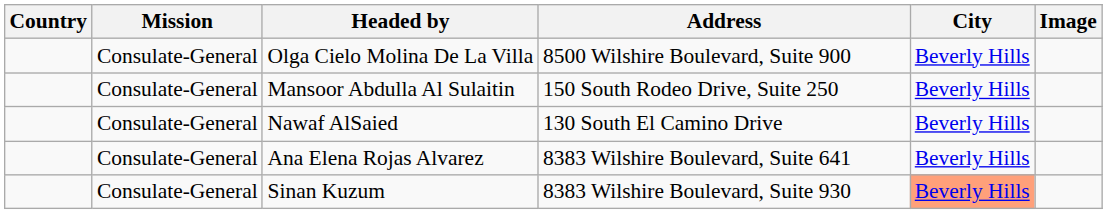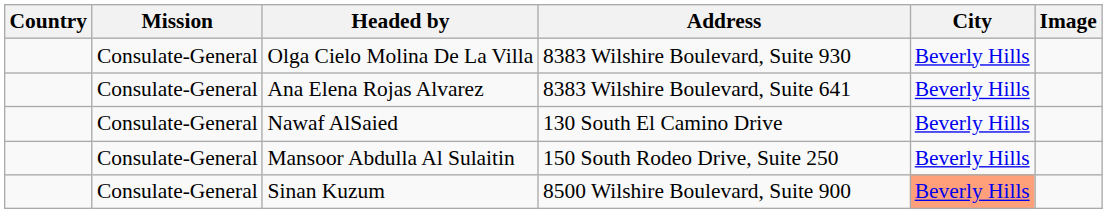Olga Cielo Molina De La Villa | Address: 8500 Wilshire Boulevard, Suite 900 -> 8383 Wilshire Boulevard, Suite 930
rows swapped: Ana Elena Rojas Alvarez <-> Mansoor Abdulla Al Sulaitin
Sinan Kuzum | Address: 8383 Wilshire Boulevard, Suite 930 -> 8500 Wilshire Boulevard, Suite 900
